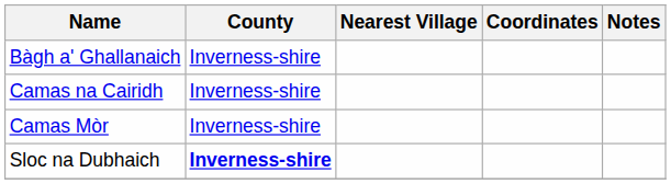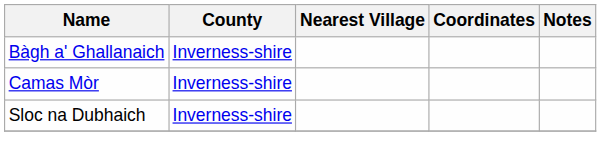- row: Camas na Cairidh | Inverness-shire
Sloc na Dubhaich | County: bold -> normal
